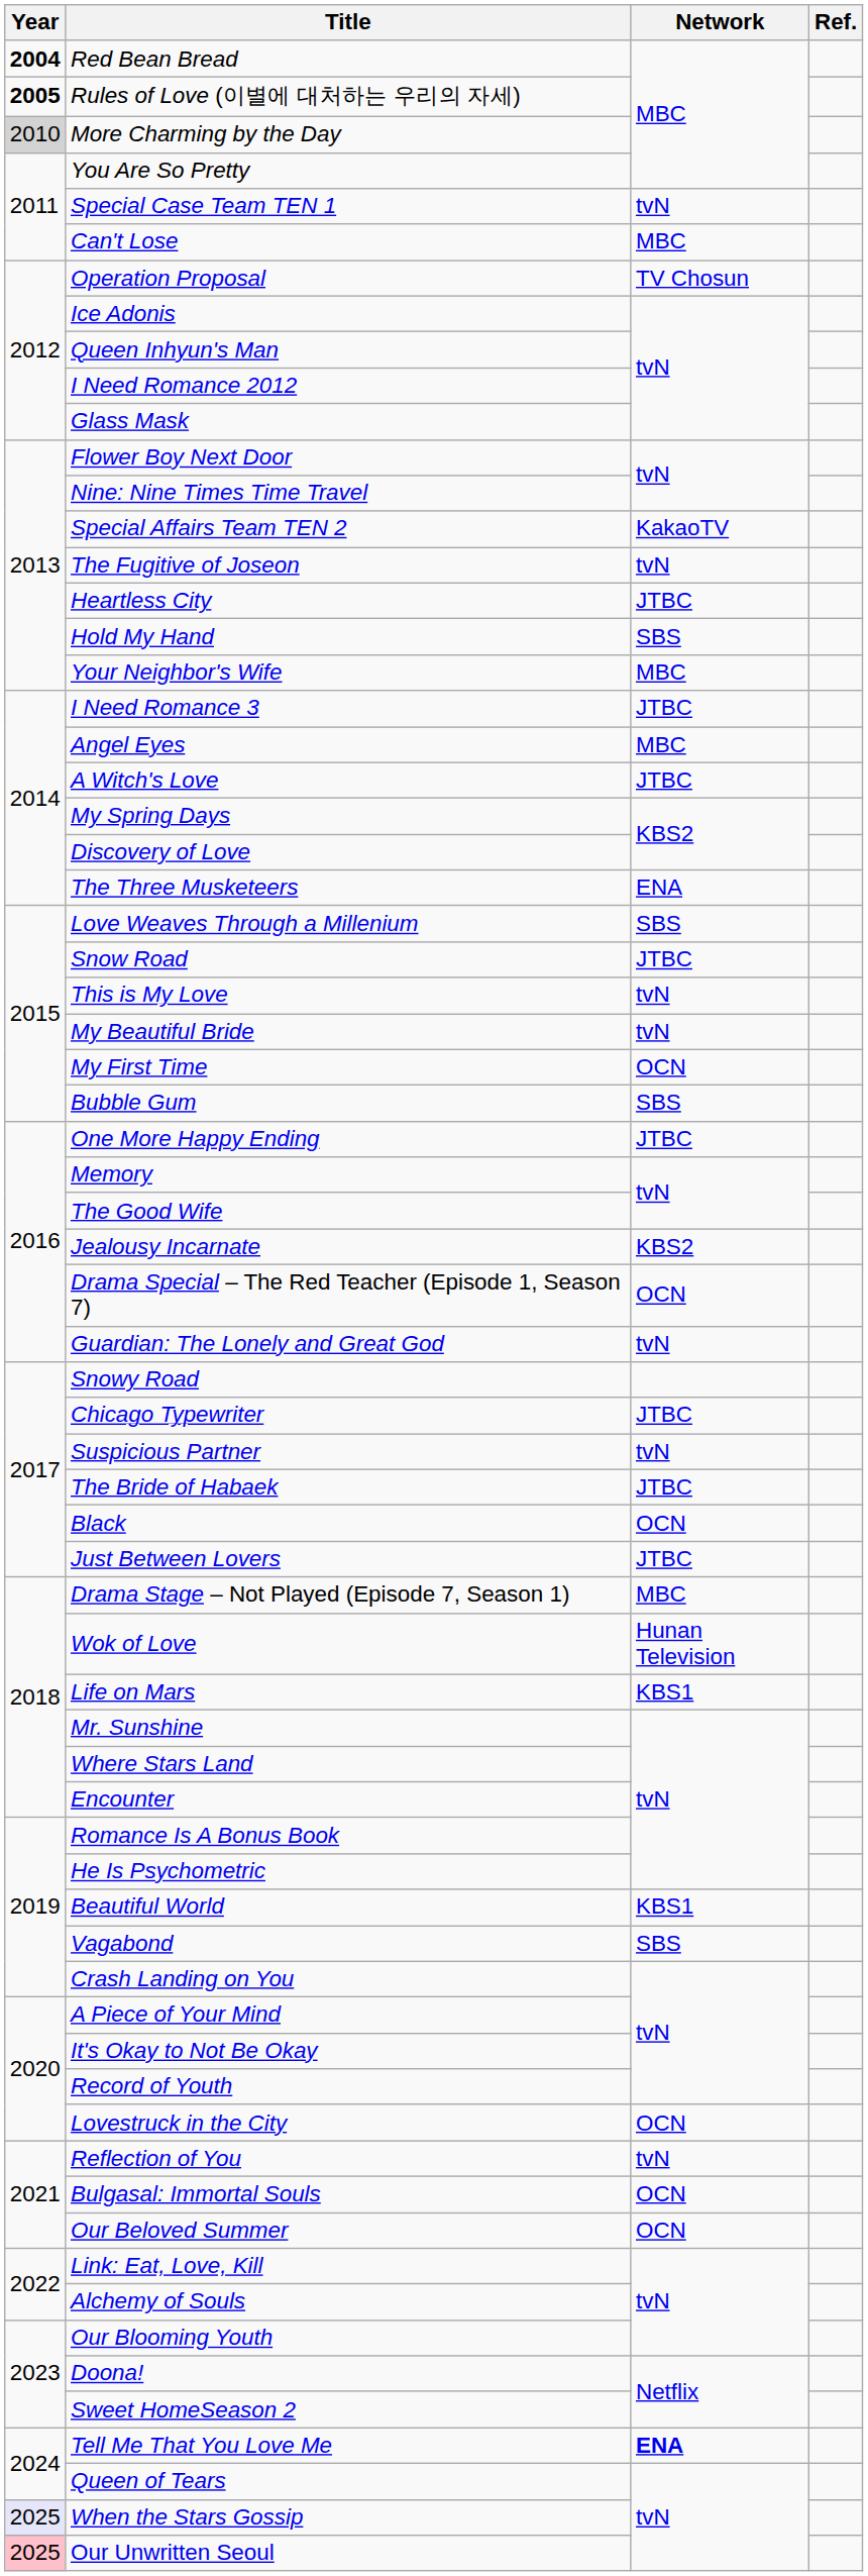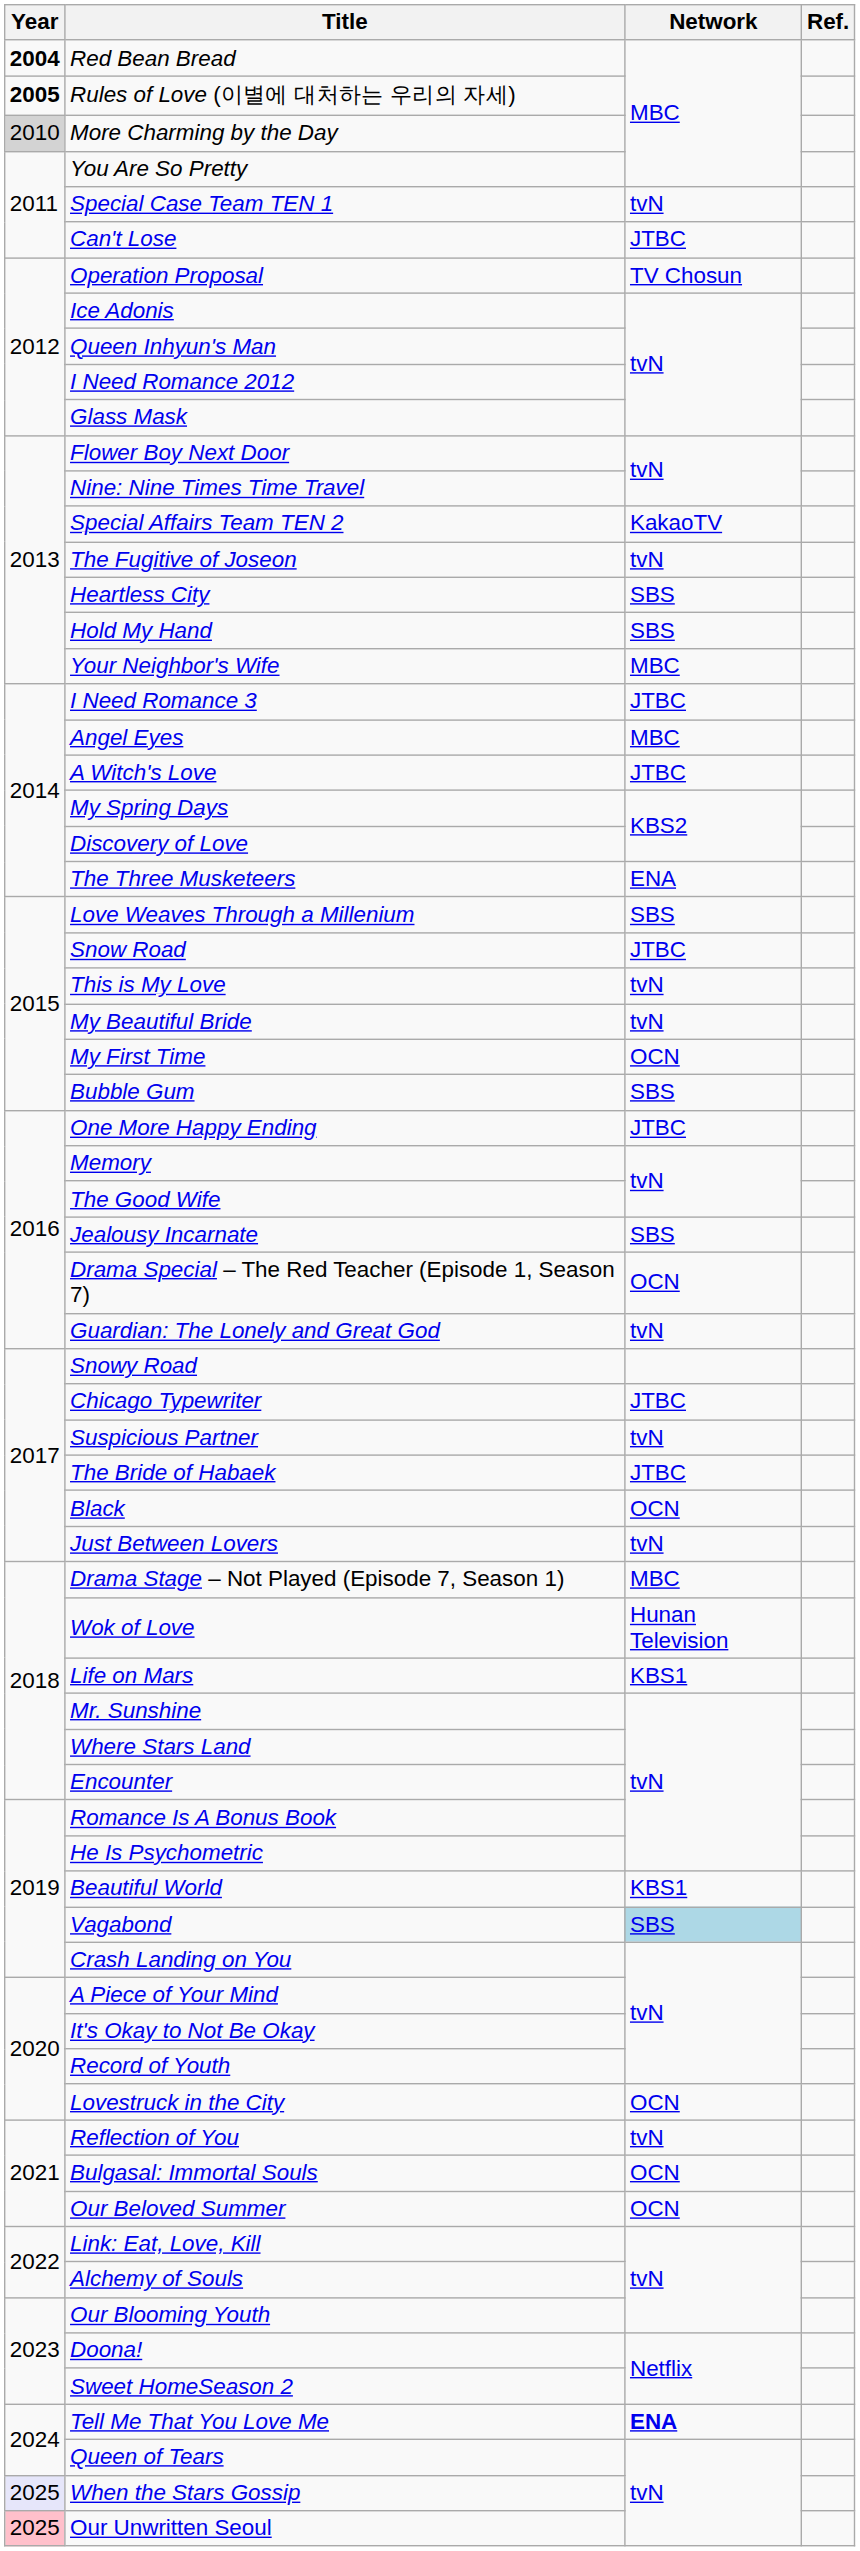Can't Lose | Network: MBC -> JTBC
Heartless City | Network: JTBC -> SBS
Jealousy Incarnate | Network: KBS2 -> SBS
Just Between Lovers | Network: JTBC -> tvN
Vagabond | Network: no background -> lightblue background
